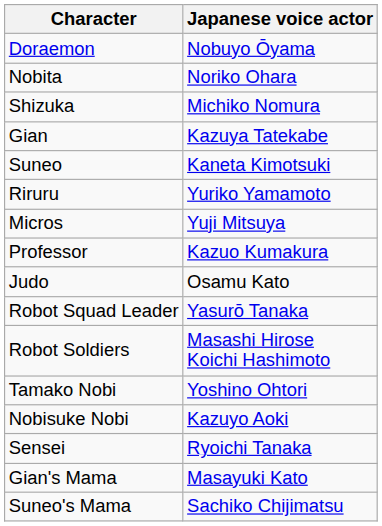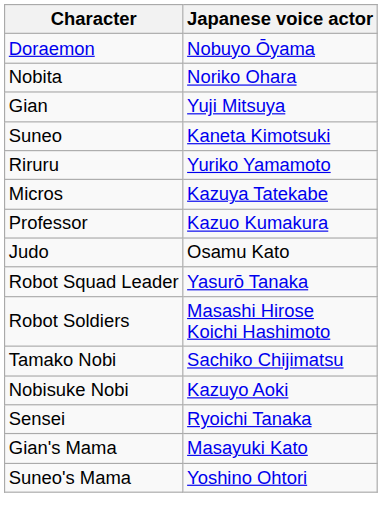- row: Shizuka | Michiko Nomura
Gian | Japanese voice actor: Kazuya Tatekabe -> Yuji Mitsuya
Micros | Japanese voice actor: Yuji Mitsuya -> Kazuya Tatekabe
Tamako Nobi | Japanese voice actor: Yoshino Ohtori -> Sachiko Chijimatsu
Suneo's Mama | Japanese voice actor: Sachiko Chijimatsu -> Yoshino Ohtori
